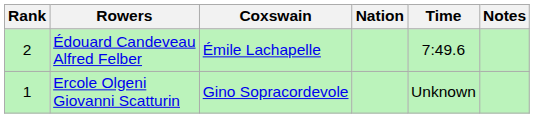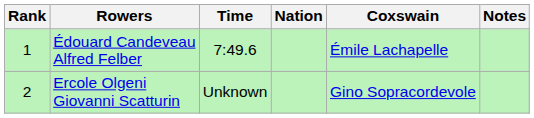columns swapped: Coxswain <-> Time
Édouard Candeveau Alfred Felber | Rank: 2 -> 1
Ercole Olgeni Giovanni Scatturin | Rank: 1 -> 2
